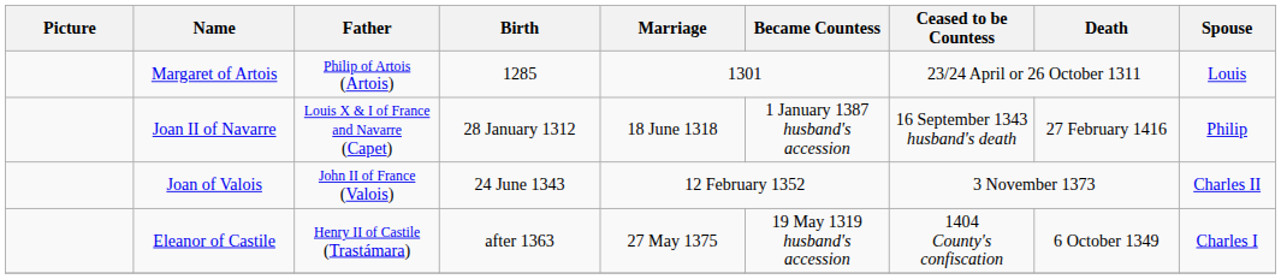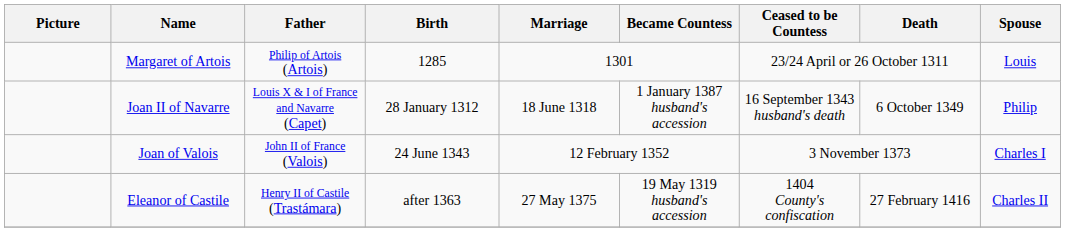Joan II of Navarre | Death: 27 February 1416 -> 6 October 1349
Joan of Valois | Spouse: Charles II -> Charles I
Eleanor of Castile | Death: 6 October 1349 -> 27 February 1416
Eleanor of Castile | Spouse: Charles I -> Charles II
